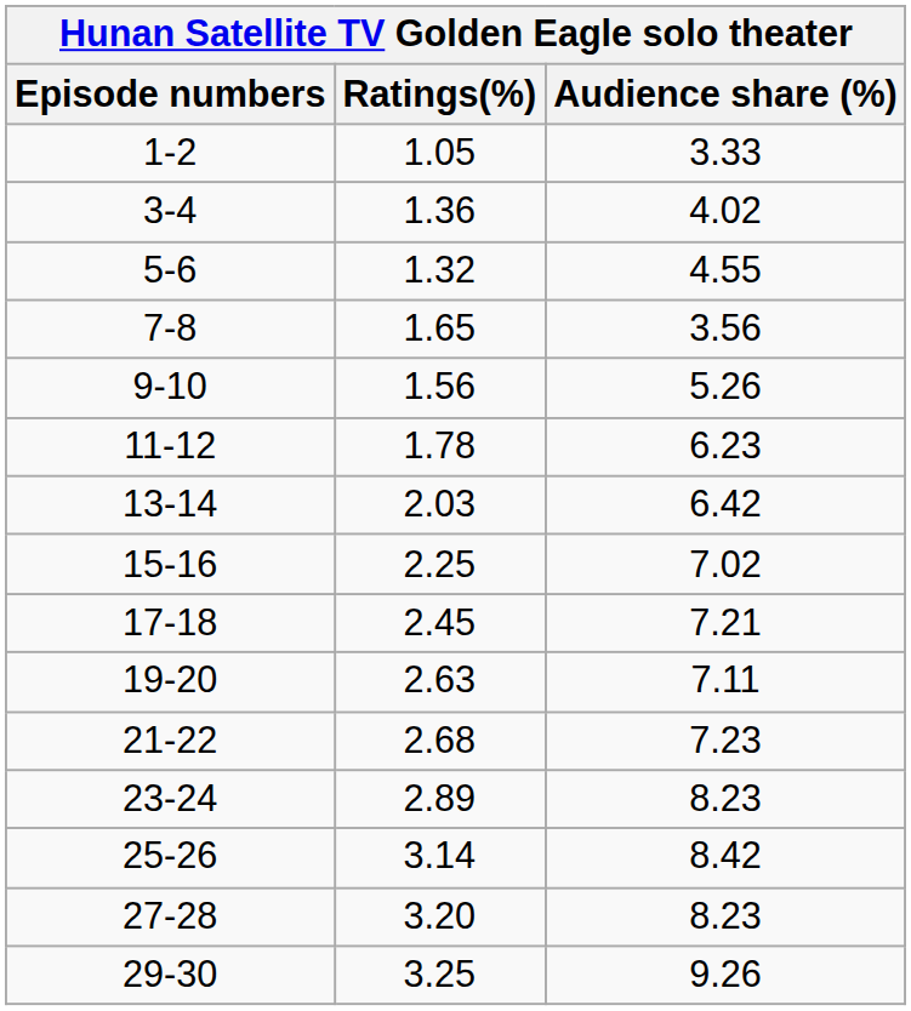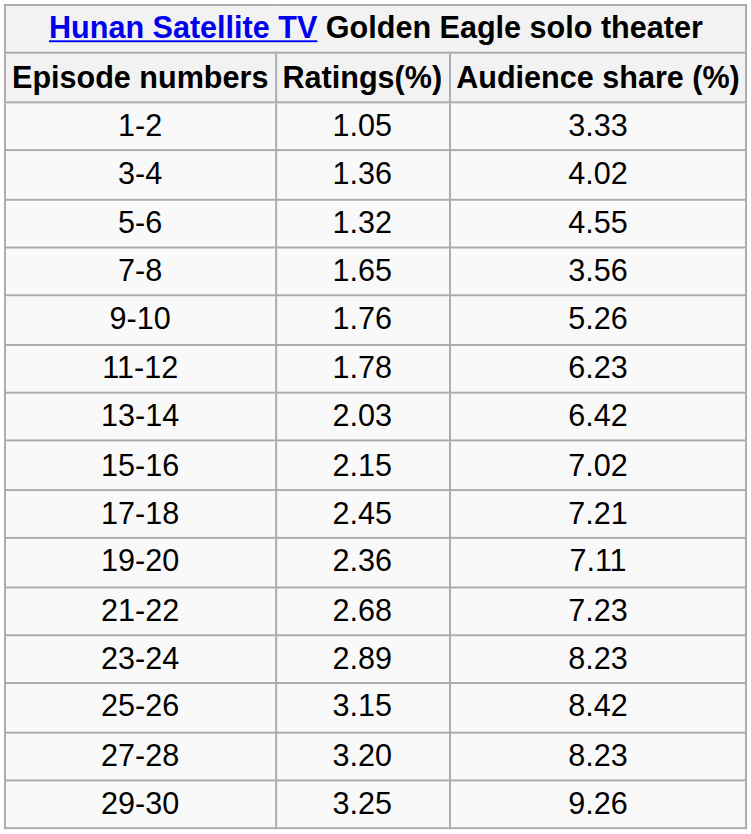9-10 | Ratings(%): 1.56 -> 1.76
15-16 | Ratings(%): 2.25 -> 2.15
19-20 | Ratings(%): 2.63 -> 2.36
25-26 | Ratings(%): 3.14 -> 3.15
